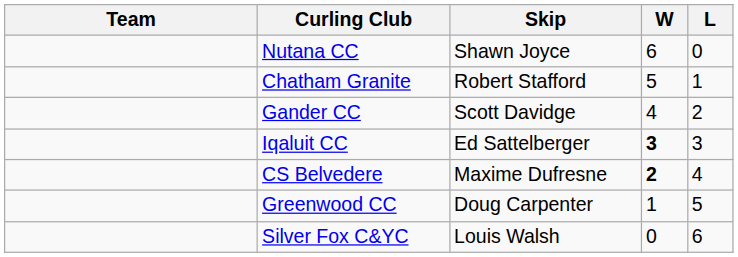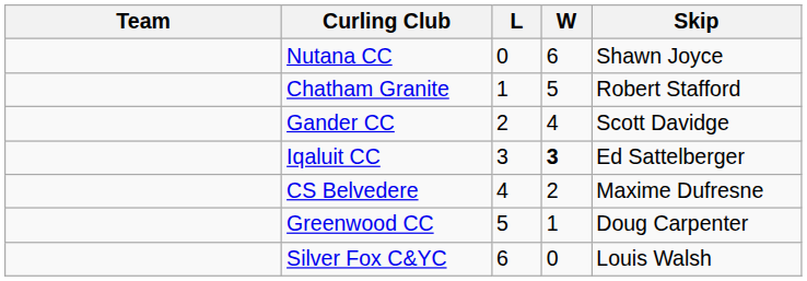columns swapped: Skip <-> L
CS Belvedere | W: bold -> normal
